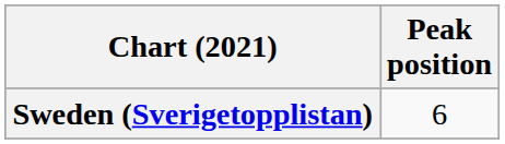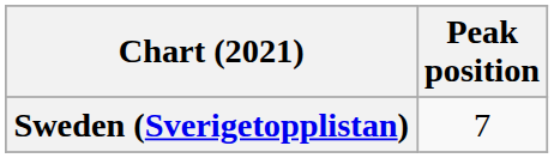Sweden (Sverigetopplistan) | Peak position: 6 -> 7
